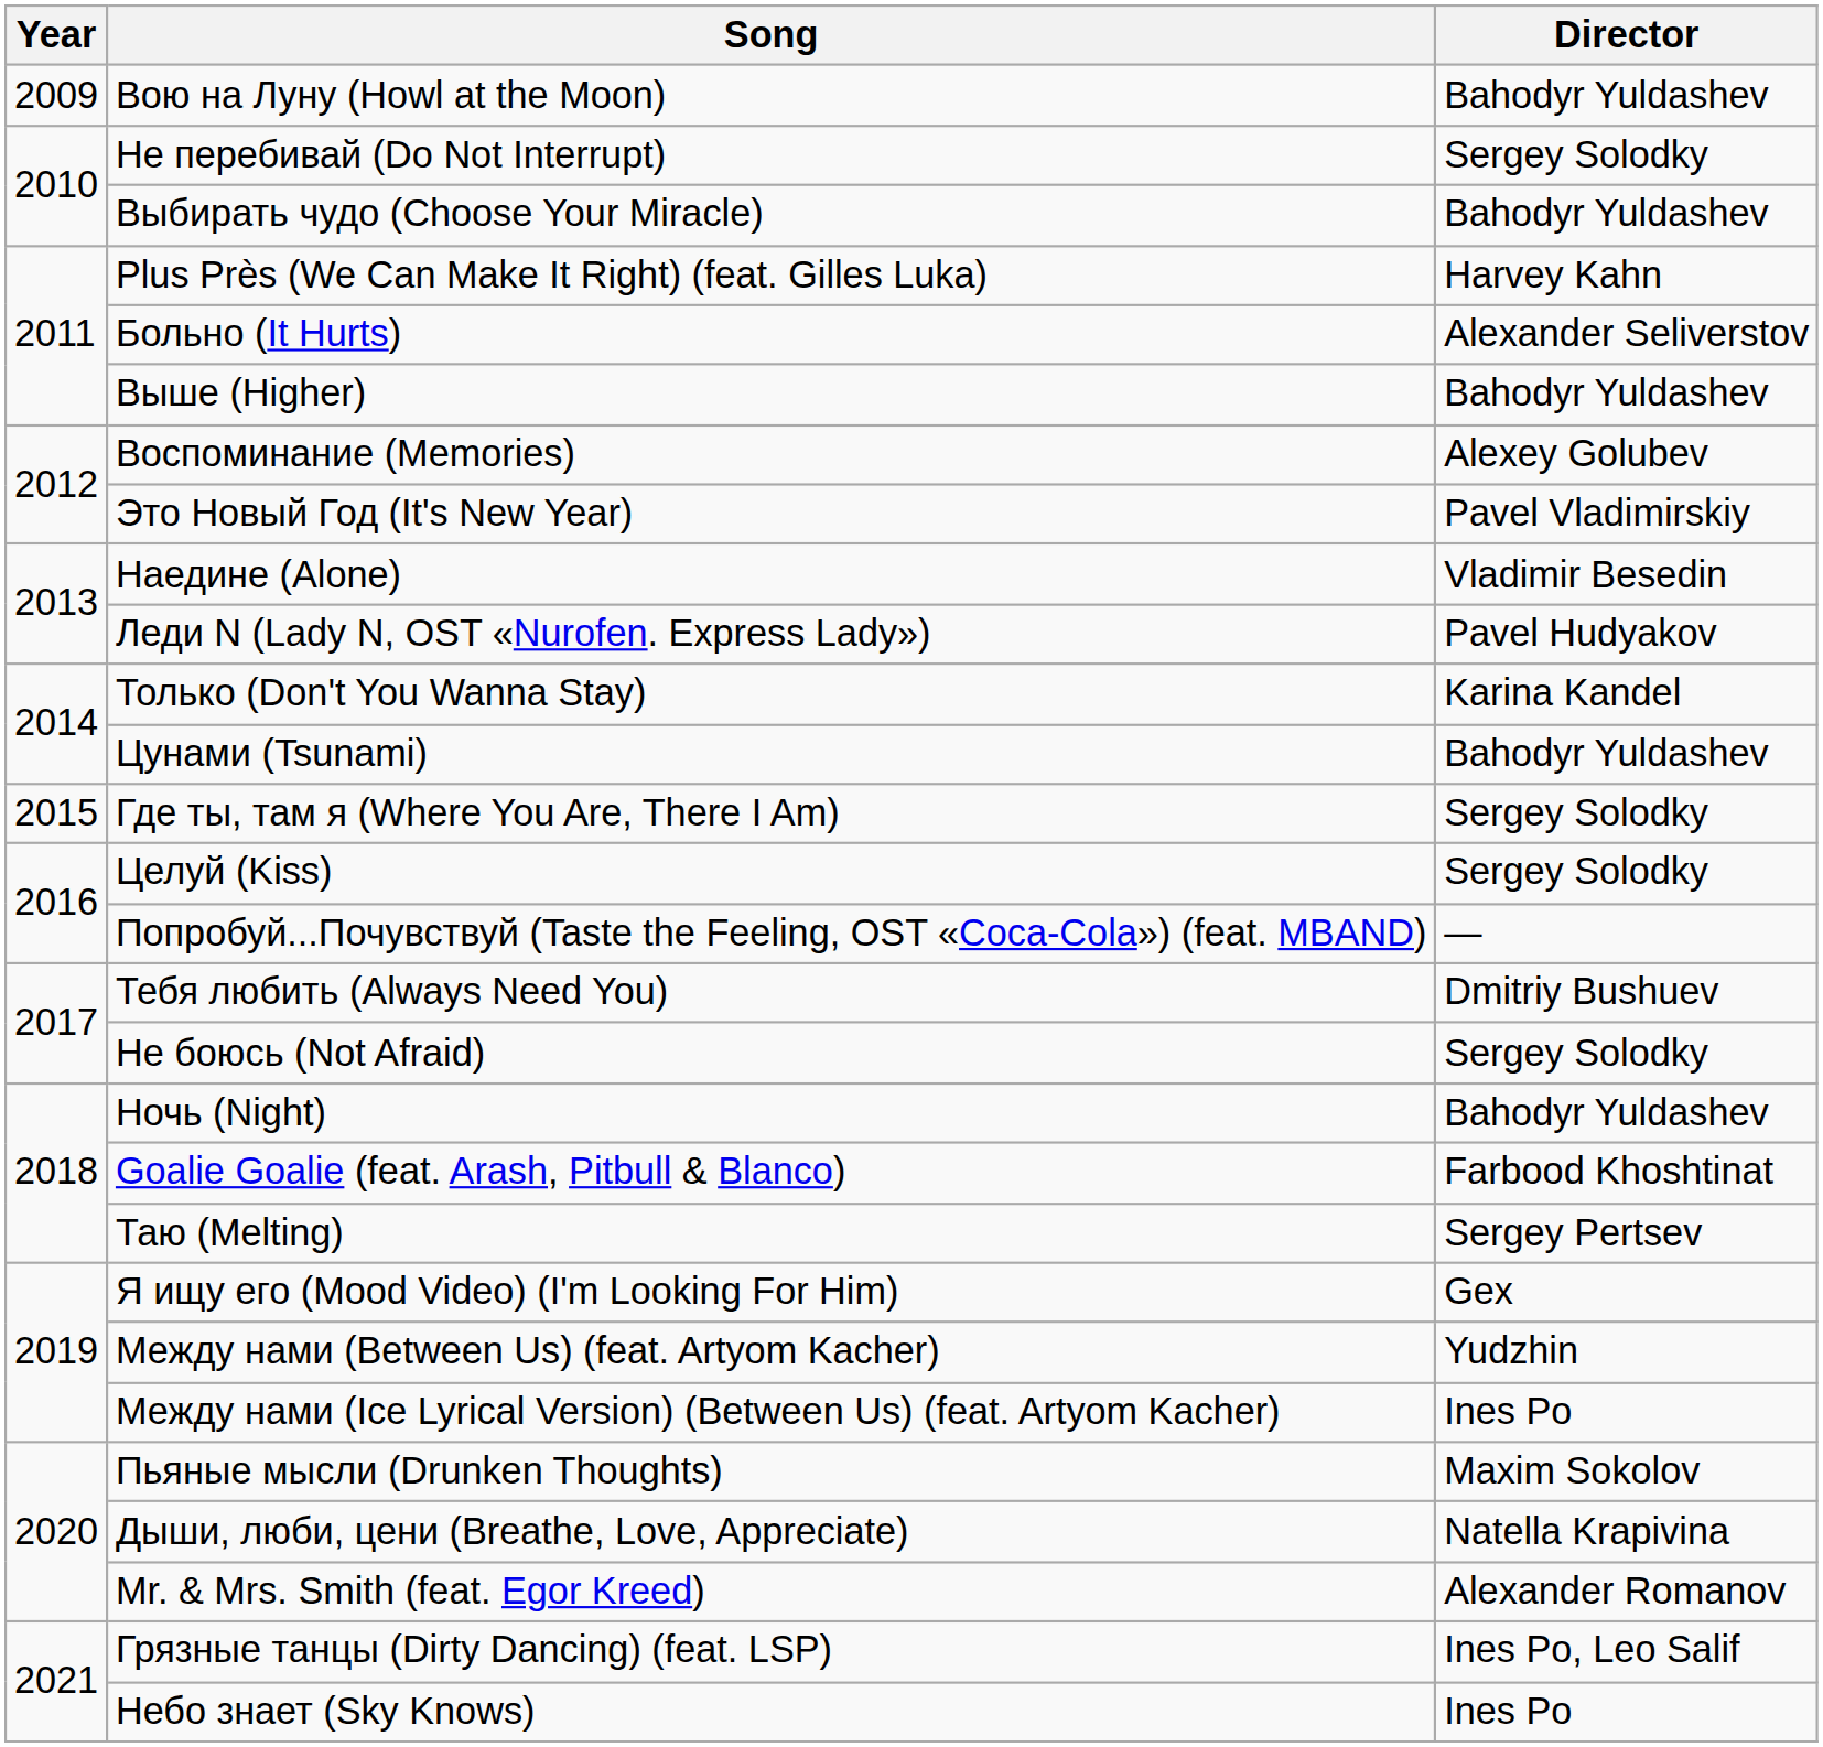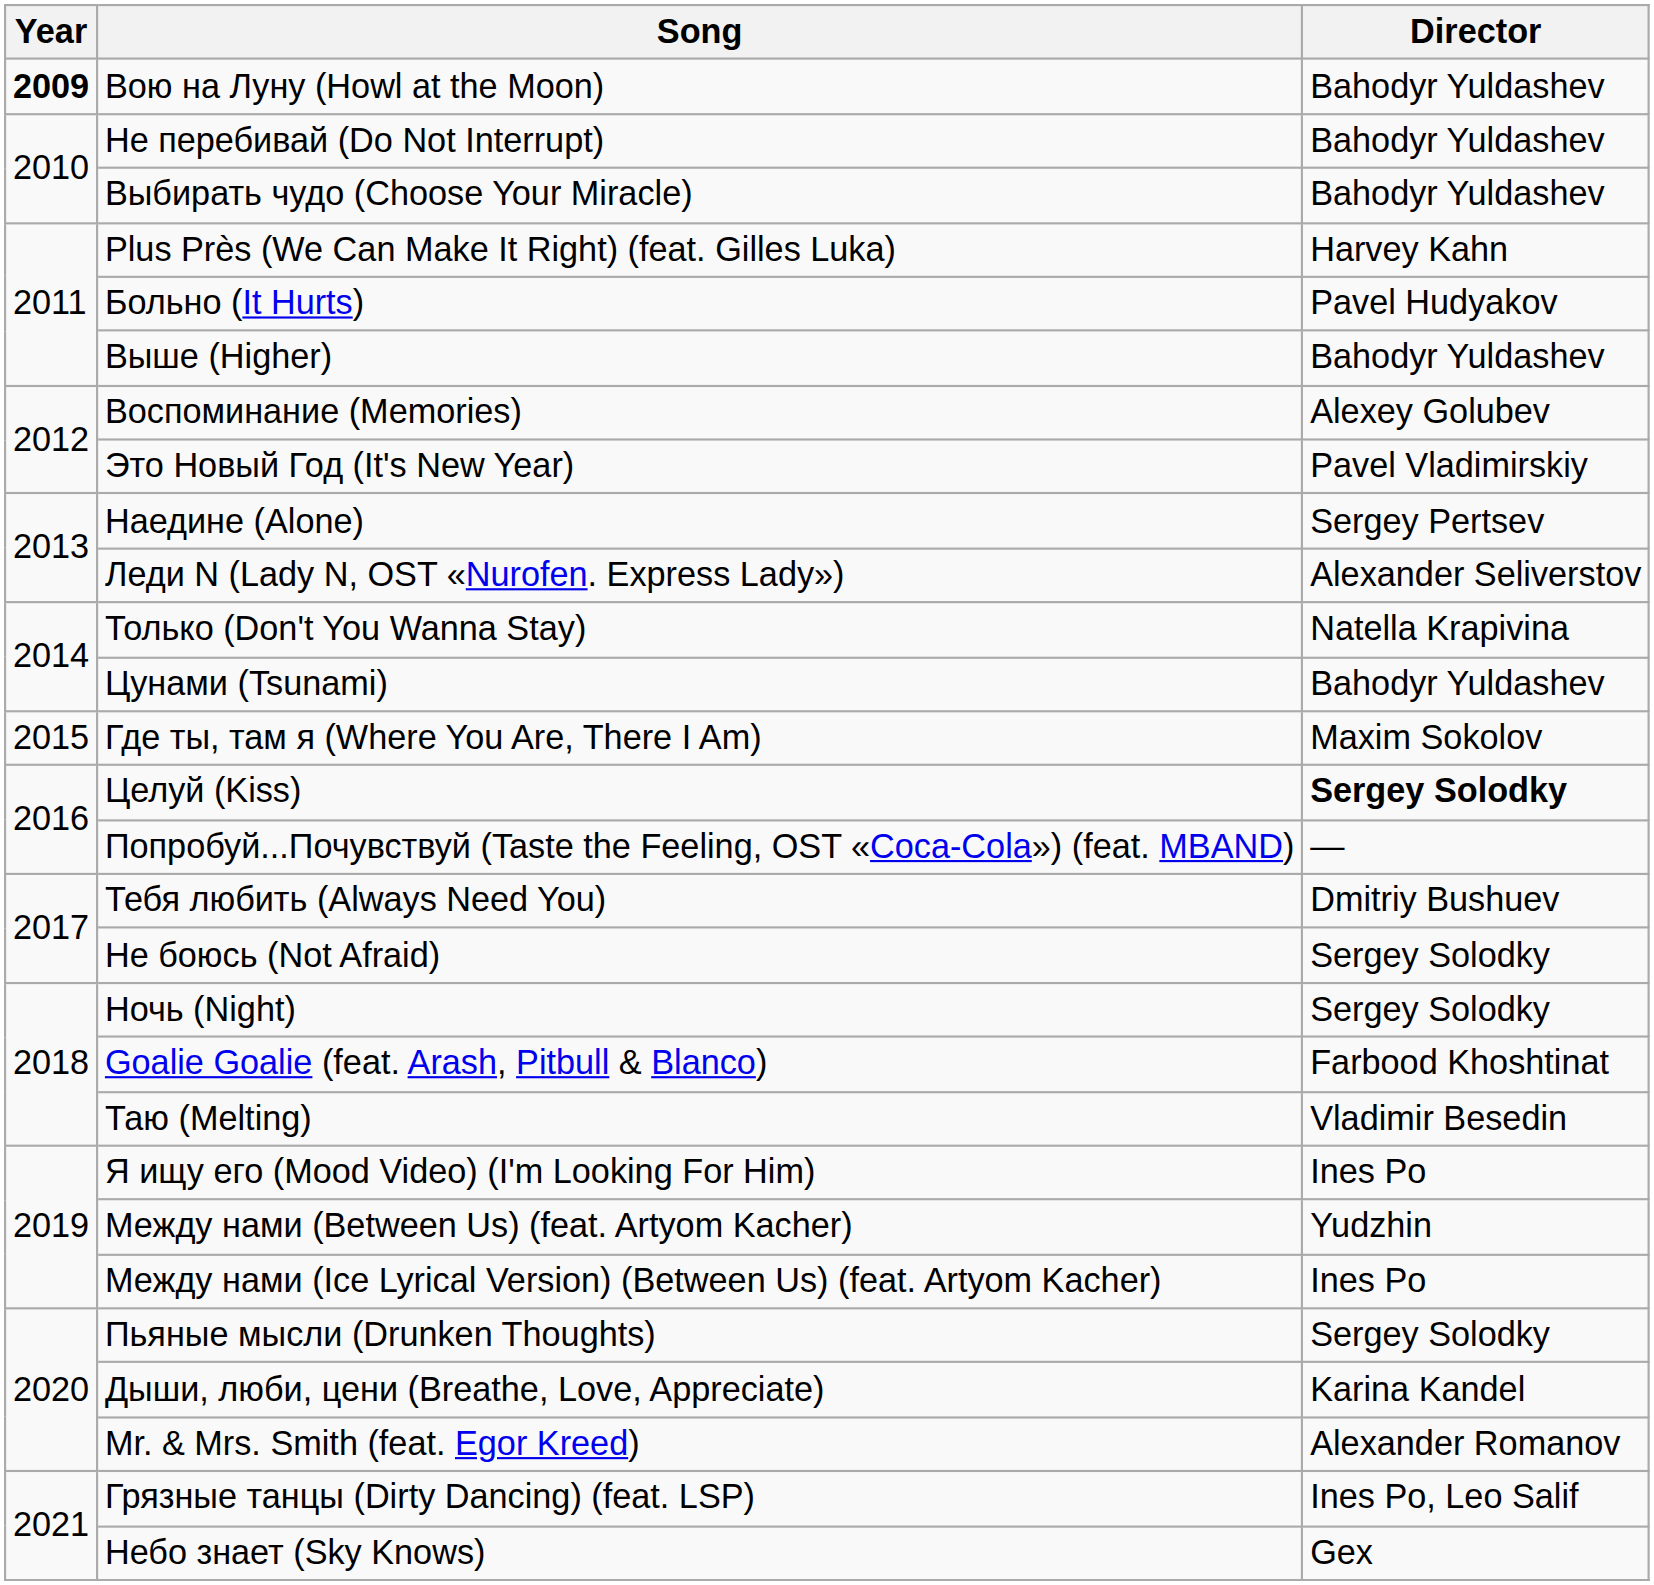Вою на Луну (Howl at the Moon) | Year: normal -> bold
Не перебивай (Do Not Interrupt) | Director: Sergey Solodky -> Bahodyr Yuldashev
Больно (It Hurts) | Director: Alexander Seliverstov -> Pavel Hudyakov
Наедине (Alone) | Director: Vladimir Besedin -> Sergey Pertsev
Леди N (Lady N, OST «Nurofen. Express Lady») | Director: Pavel Hudyakov -> Alexander Seliverstov
Только (Don't You Wanna Stay) | Director: Karina Kandel -> Natella Krapivina
Где ты, там я (Where You Are, There I Am) | Director: Sergey Solodky -> Maxim Sokolov
Целуй (Kiss) | Director: normal -> bold
Ночь (Night) | Director: Bahodyr Yuldashev -> Sergey Solodky
Таю (Melting) | Director: Sergey Pertsev -> Vladimir Besedin
Я ищу его (Mood Video) (I'm Looking For Him) | Director: Gex -> Ines Po
Пьяные мысли (Drunken Thoughts) | Director: Maxim Sokolov -> Sergey Solodky
Дыши, люби, цени (Breathe, Love, Appreciate) | Director: Natella Krapivina -> Karina Kandel
Небо знает (Sky Knows) | Director: Ines Po -> Gex
